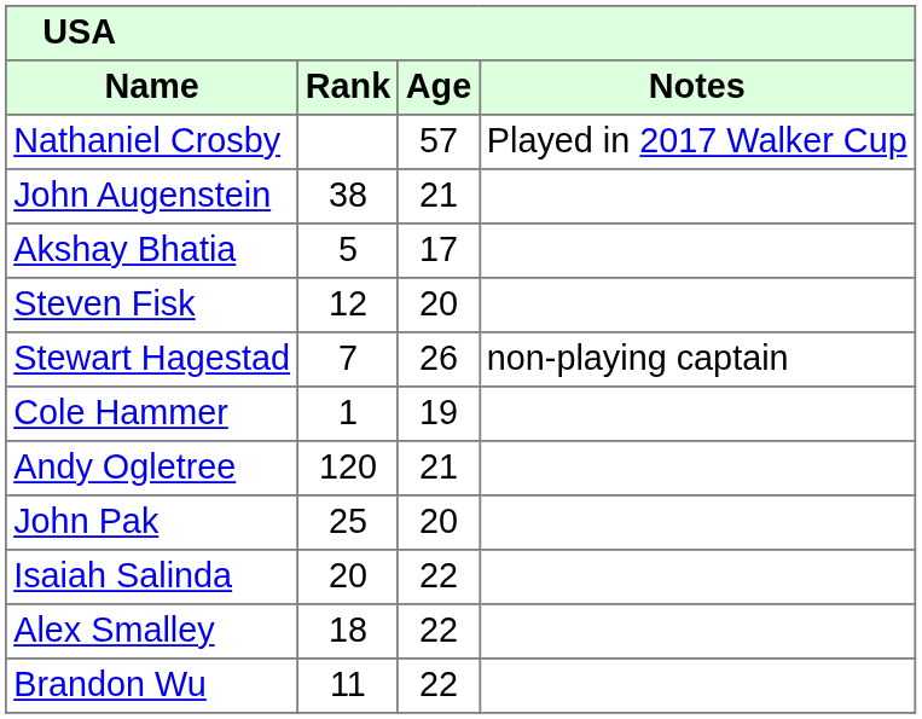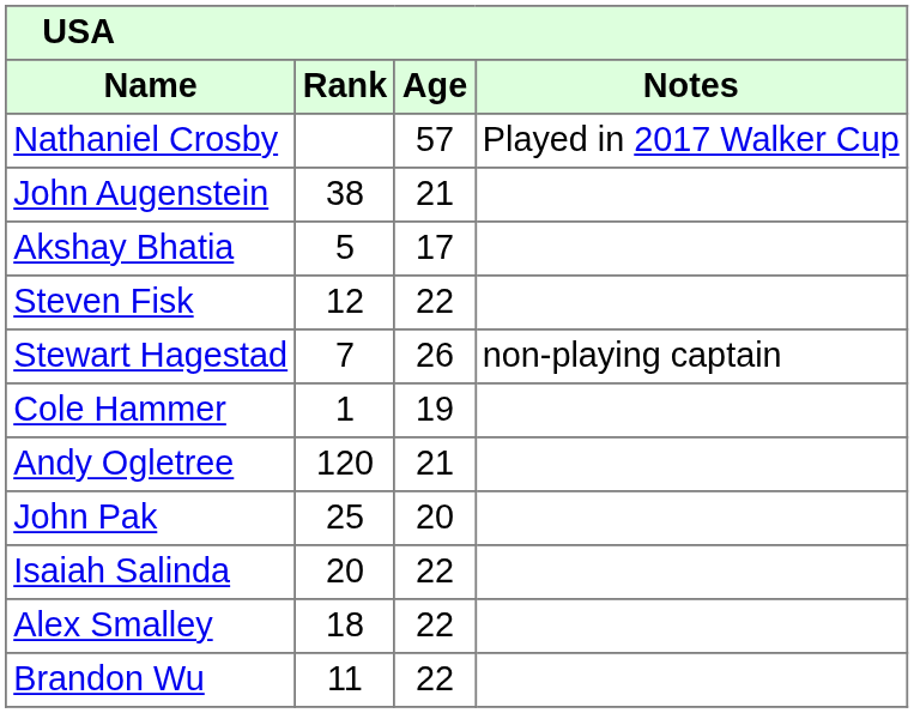Steven Fisk | Age: 20 -> 22
